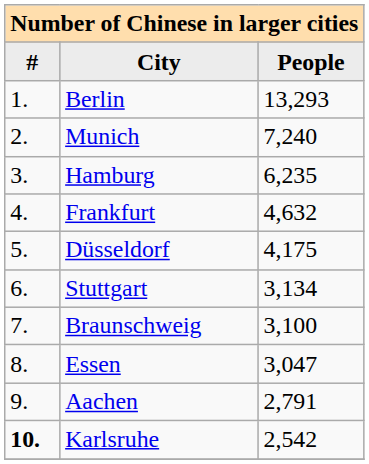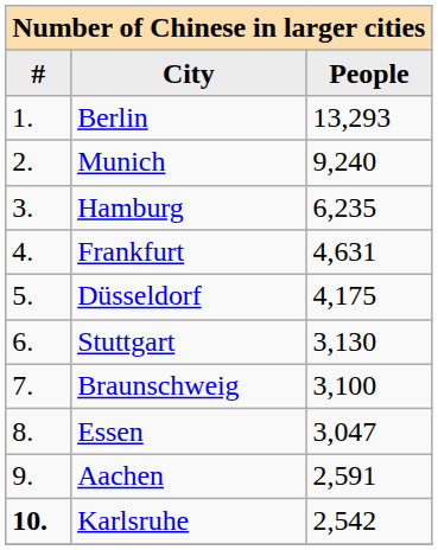Munich | People: 7,240 -> 9,240
Frankfurt | People: 4,632 -> 4,631
Stuttgart | People: 3,134 -> 3,130
Aachen | People: 2,791 -> 2,591
